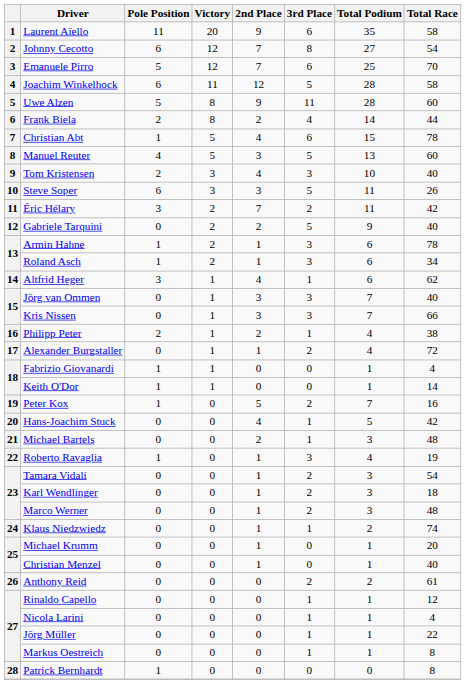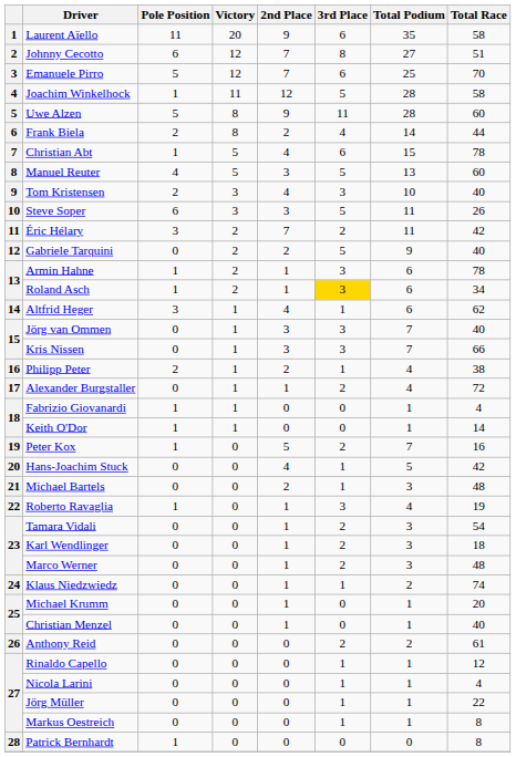Johnny Cecotto | Total Race: 54 -> 51
Joachim Winkelhock | Pole Position: 6 -> 1
Roland Asch | 3rd Place: no background -> gold background
